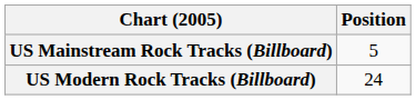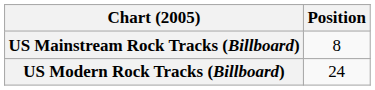US Mainstream Rock Tracks (Billboard) | Position: 5 -> 8
